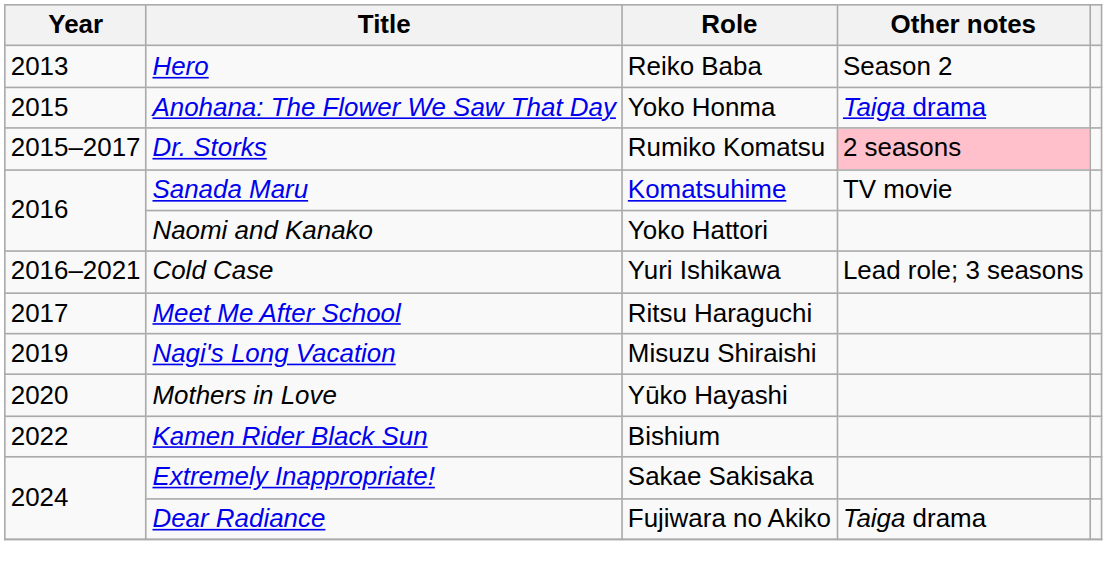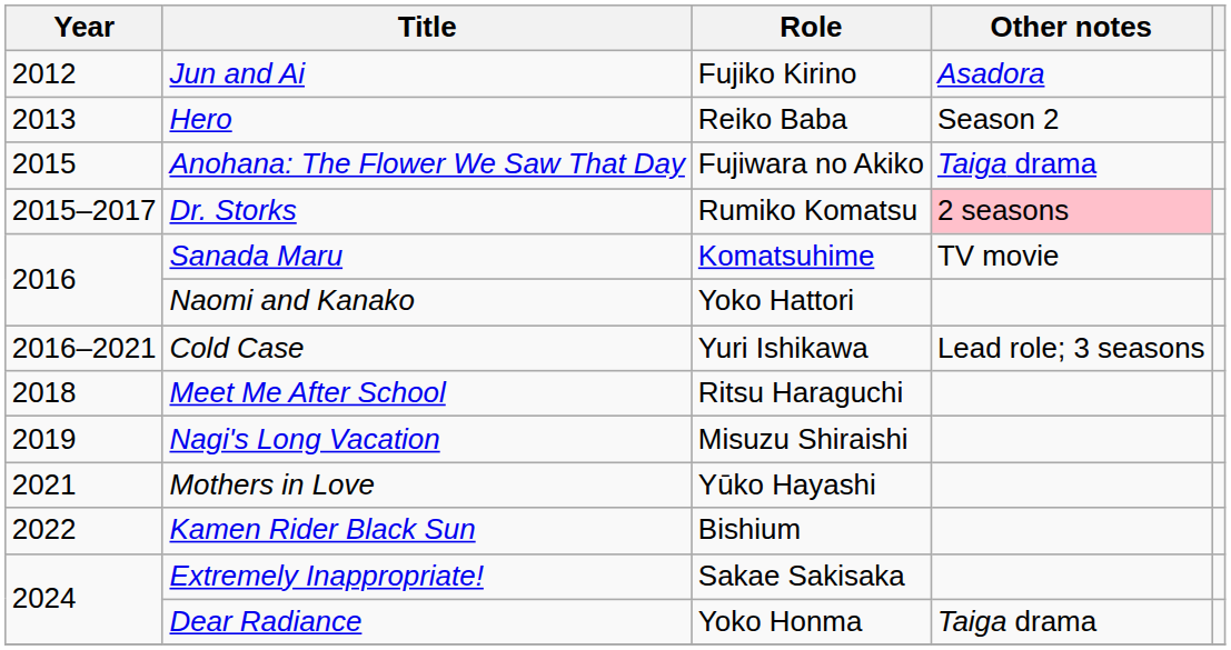+ row: 2012 | Jun and Ai | Fujiko Kirino | Asadora
Anohana: The Flower We Saw That Day | Role: Yoko Honma -> Fujiwara no Akiko
Meet Me After School | Year: 2017 -> 2018
Mothers in Love | Year: 2020 -> 2021
Dear Radiance | Role: Fujiwara no Akiko -> Yoko Honma
